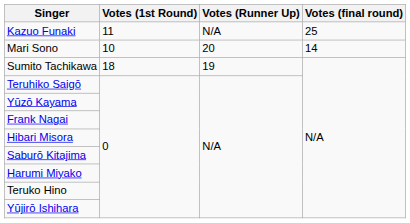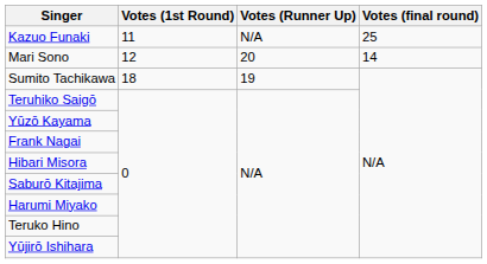Mari Sono | Votes (1st Round): 10 -> 12
